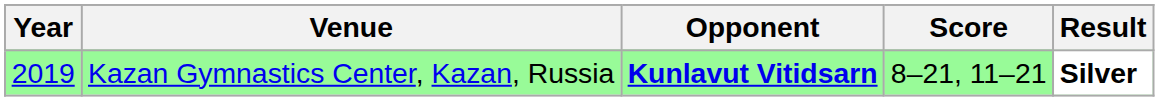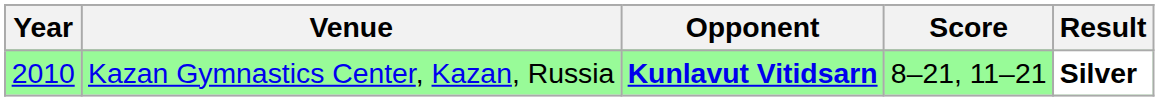Kazan Gymnastics Center, Kazan, Russia | Year: 2019 -> 2010
